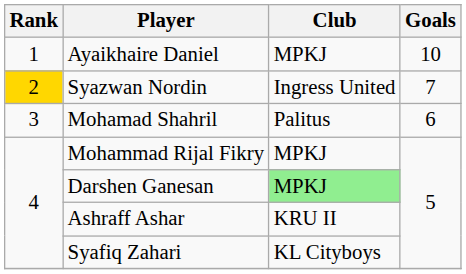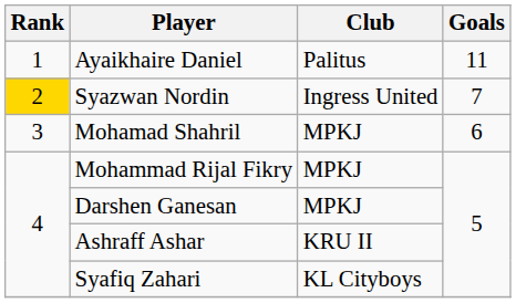Ayaikhaire Daniel | Club: MPKJ -> Palitus
Ayaikhaire Daniel | Goals: 10 -> 11
Mohamad Shahril | Club: Palitus -> MPKJ
Darshen Ganesan | Club: lightgreen background -> no background
